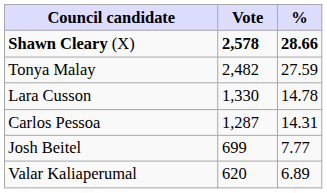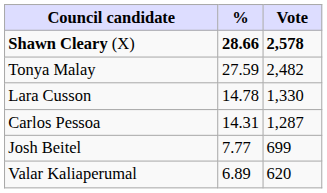columns swapped: Vote <-> %
